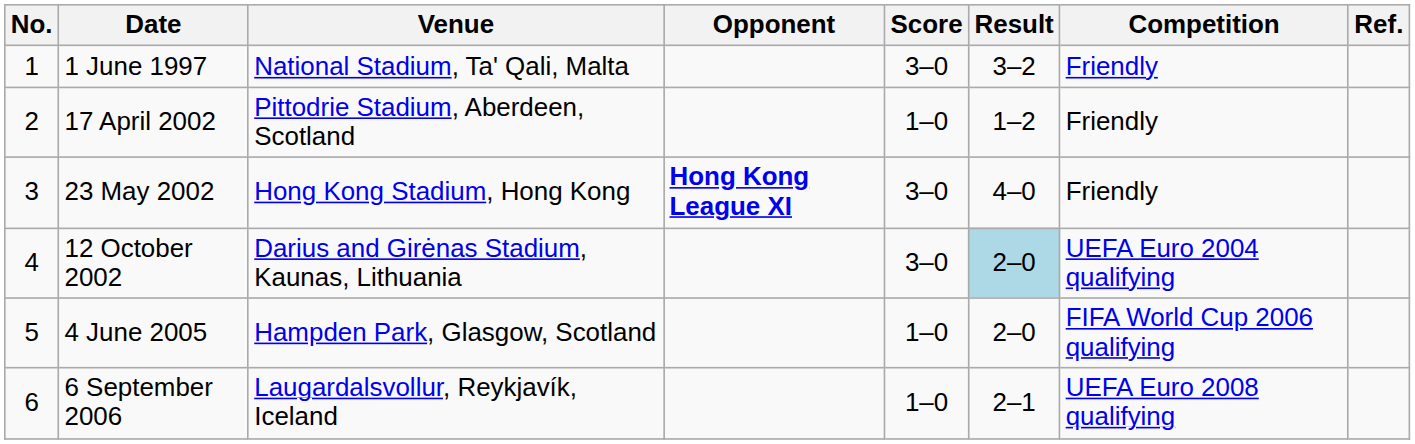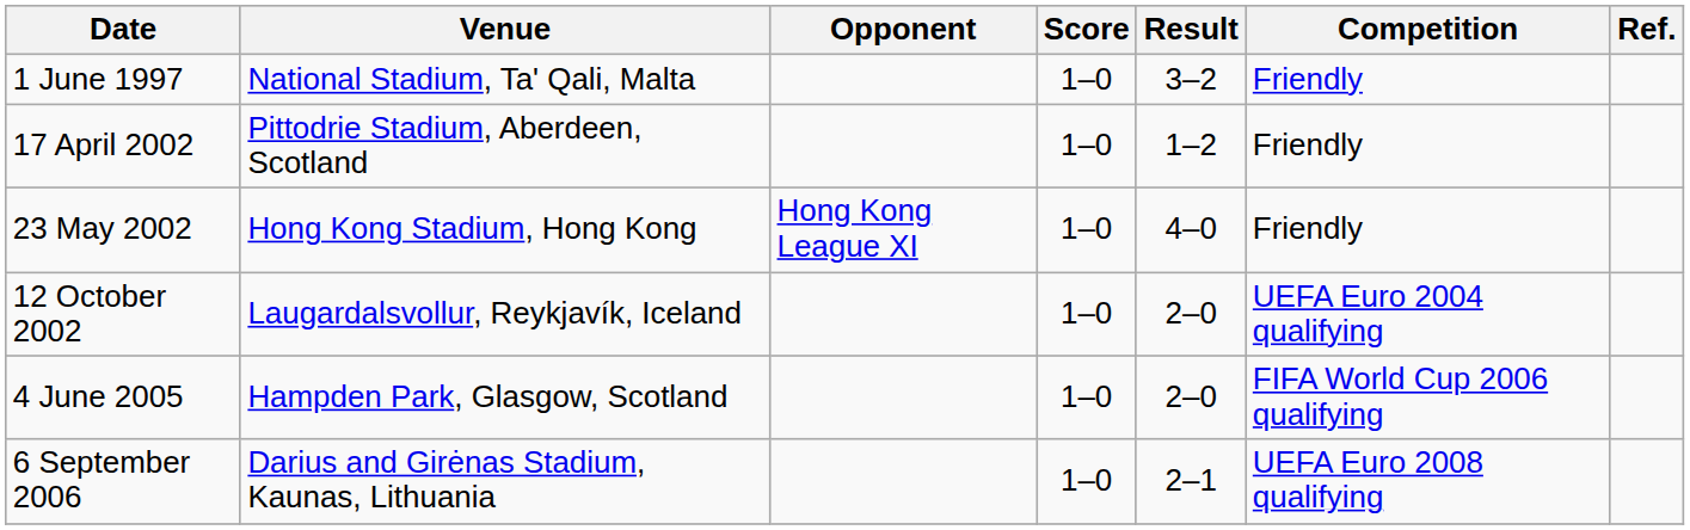- column: No. | 1 | 2 | 3 | 4 | 5 | 6
1 June 1997 | Score: 3–0 -> 1–0
23 May 2002 | Opponent: bold -> normal
23 May 2002 | Score: 3–0 -> 1–0
12 October 2002 | Venue: Darius and Girėnas Stadium, Kaunas, Lithuania -> Laugardalsvollur, Reykjavík, Iceland
12 October 2002 | Score: 3–0 -> 1–0
12 October 2002 | Result: lightblue background -> no background
6 September 2006 | Venue: Laugardalsvollur, Reykjavík, Iceland -> Darius and Girėnas Stadium, Kaunas, Lithuania
